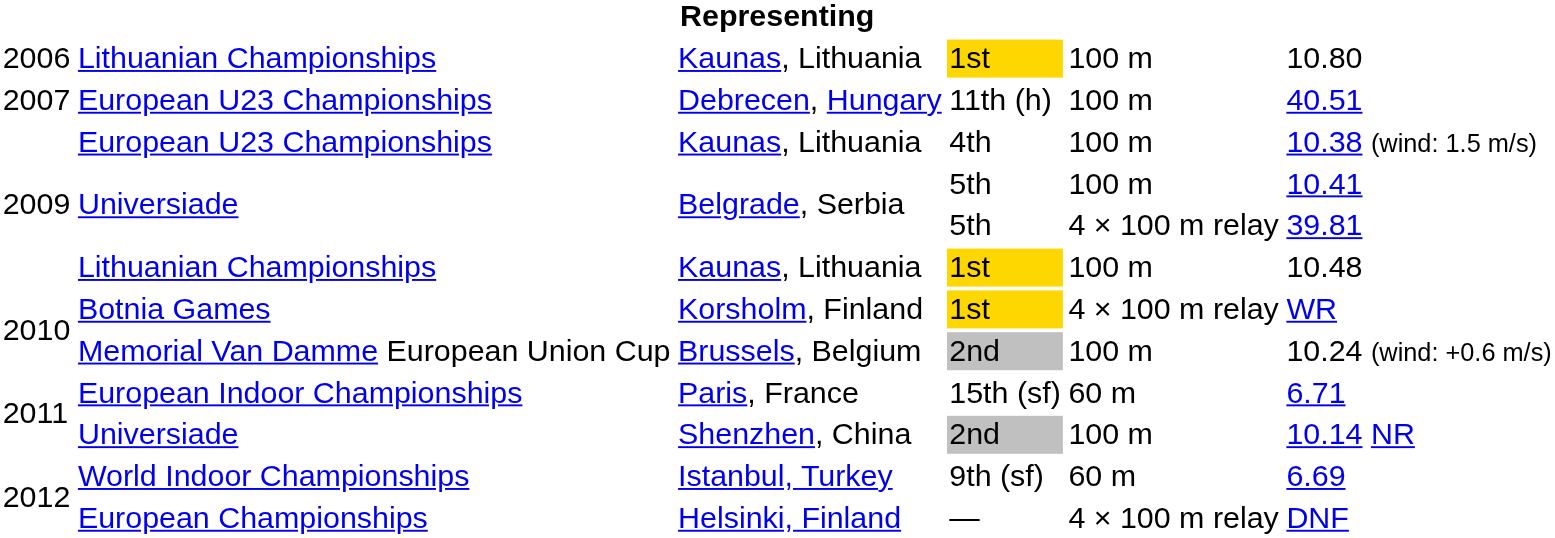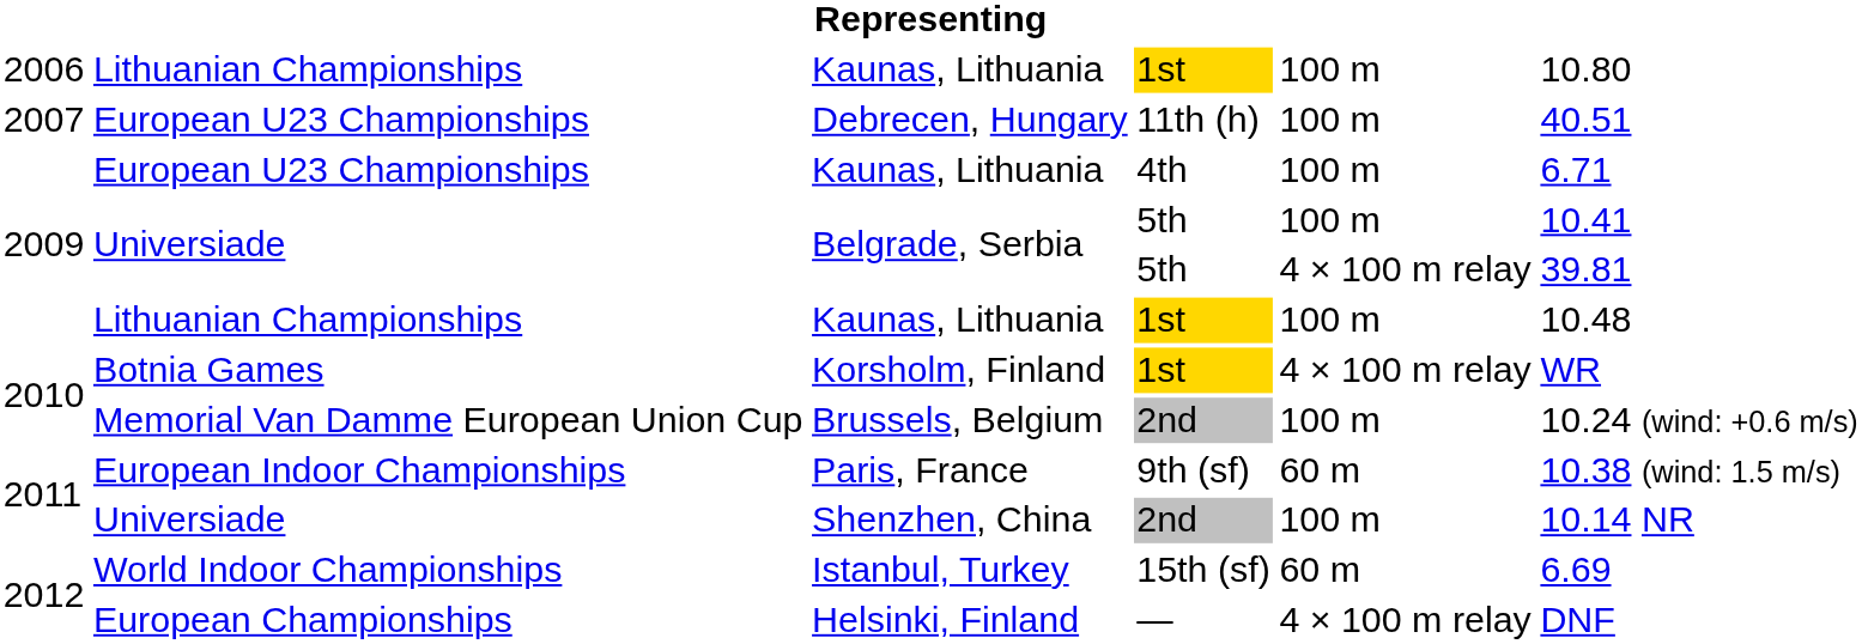European U23 Championships / Kaunas, Lithuania | column 6: 10.38 (wind: 1.5 m/s) -> 6.71
Paris, France | column 4: 15th (sf) -> 9th (sf)
Paris, France | column 6: 6.71 -> 10.38 (wind: 1.5 m/s)
Istanbul, Turkey | column 4: 9th (sf) -> 15th (sf)
